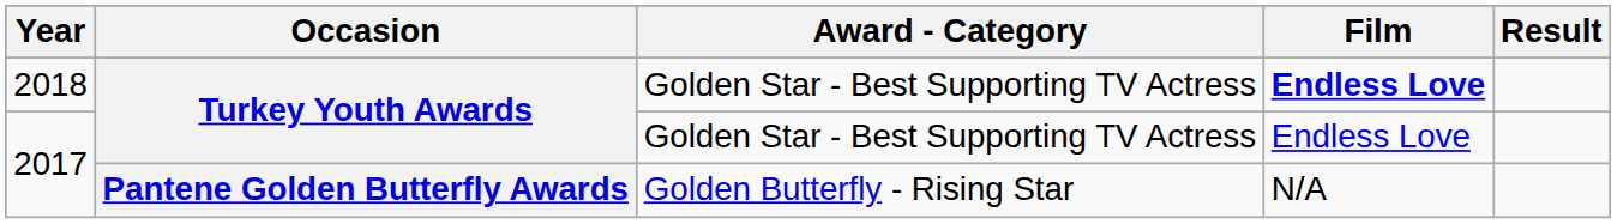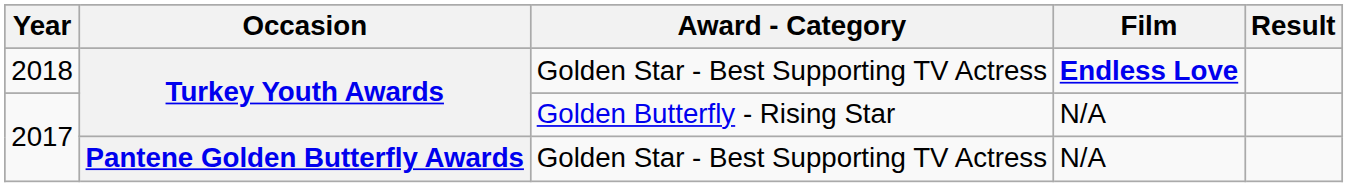2017 / Turkey Youth Awards | Award - Category: Golden Star - Best Supporting TV Actress -> Golden Butterfly - Rising Star
2017 / Turkey Youth Awards | Film: Endless Love -> N/A
2017 / Pantene Golden Butterfly Awards | Award - Category: Golden Butterfly - Rising Star -> Golden Star - Best Supporting TV Actress
